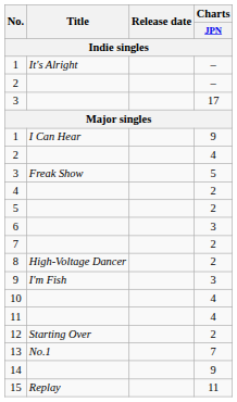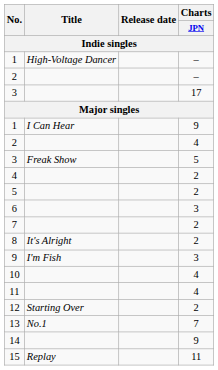1 / – | Title: It's Alright -> High-Voltage Dancer
8 | Title: High-Voltage Dancer -> It's Alright
